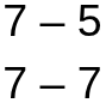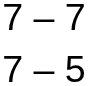rows swapped: 7 – 5 <-> 7 – 7
